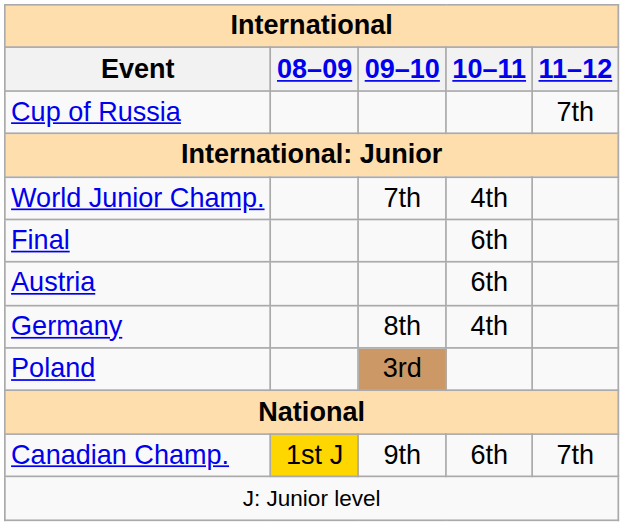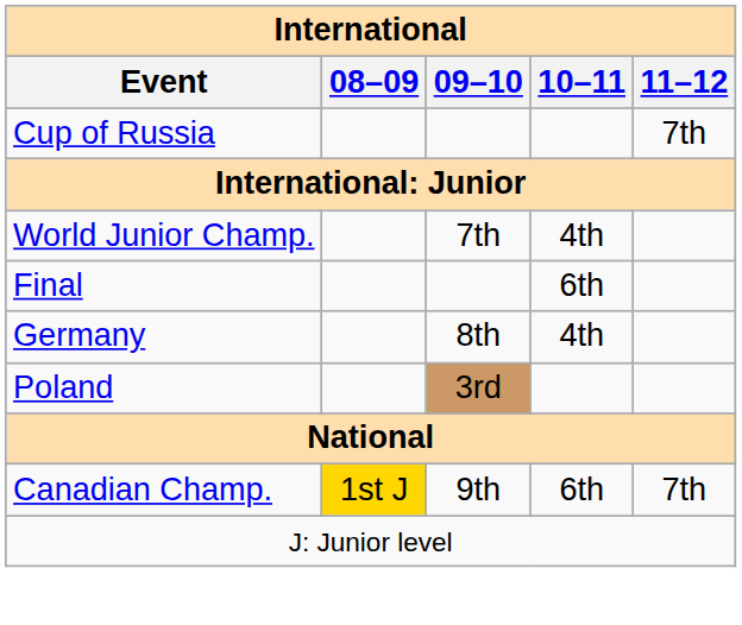- row: Austria | 6th
